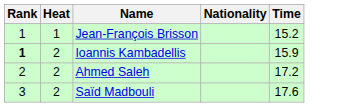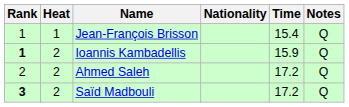+ column: Notes | Q | Q | Q | Q
Jean-François Brisson | Time: 15.2 -> 15.4
Saïd Madbouli | Rank: normal -> bold
Saïd Madbouli | Time: 17.6 -> 17.2
